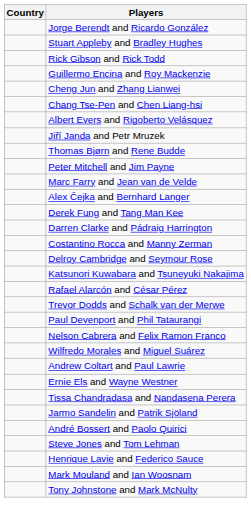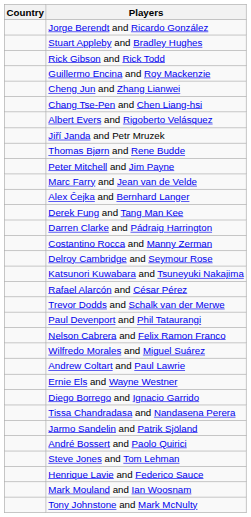+ row: Diego Borrego and Ignacio Garrido
